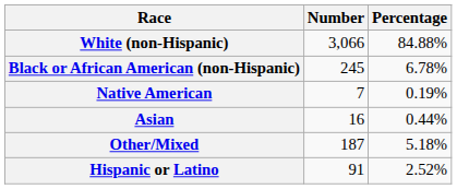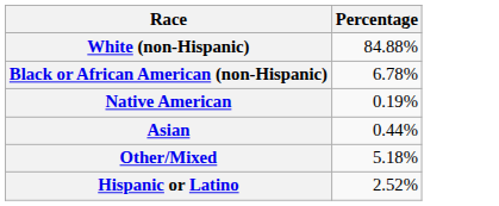- column: Number | 3,066 | 245 | 7 | 16 | 187 | 91
